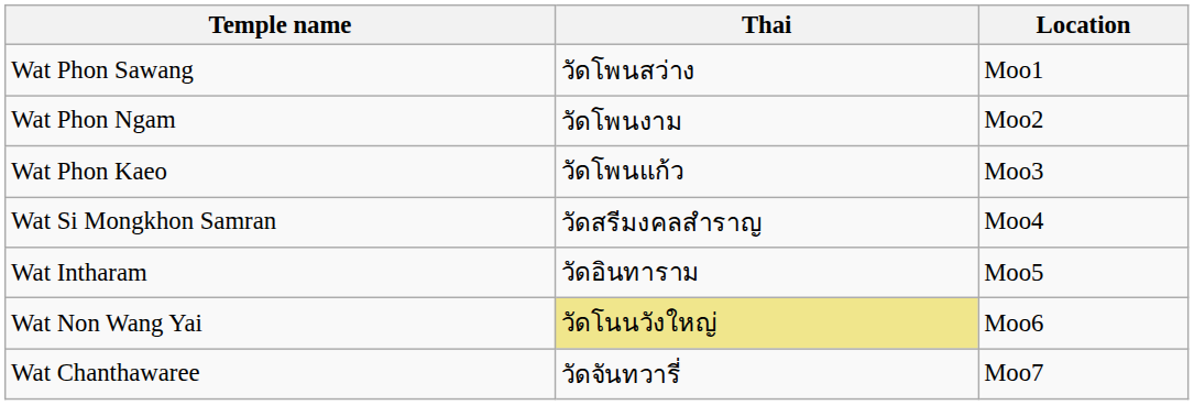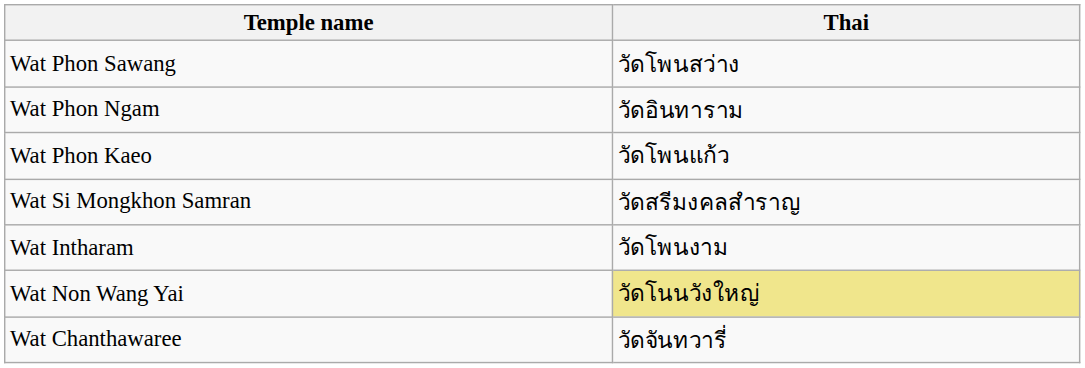- column: Location | Moo1 | Moo2 | Moo3 | Moo4 | Moo5 | Moo6 | Moo7
Wat Phon Ngam | Thai: วัดโพนงาม -> วัดอินทาราม
Wat Intharam | Thai: วัดอินทาราม -> วัดโพนงาม
